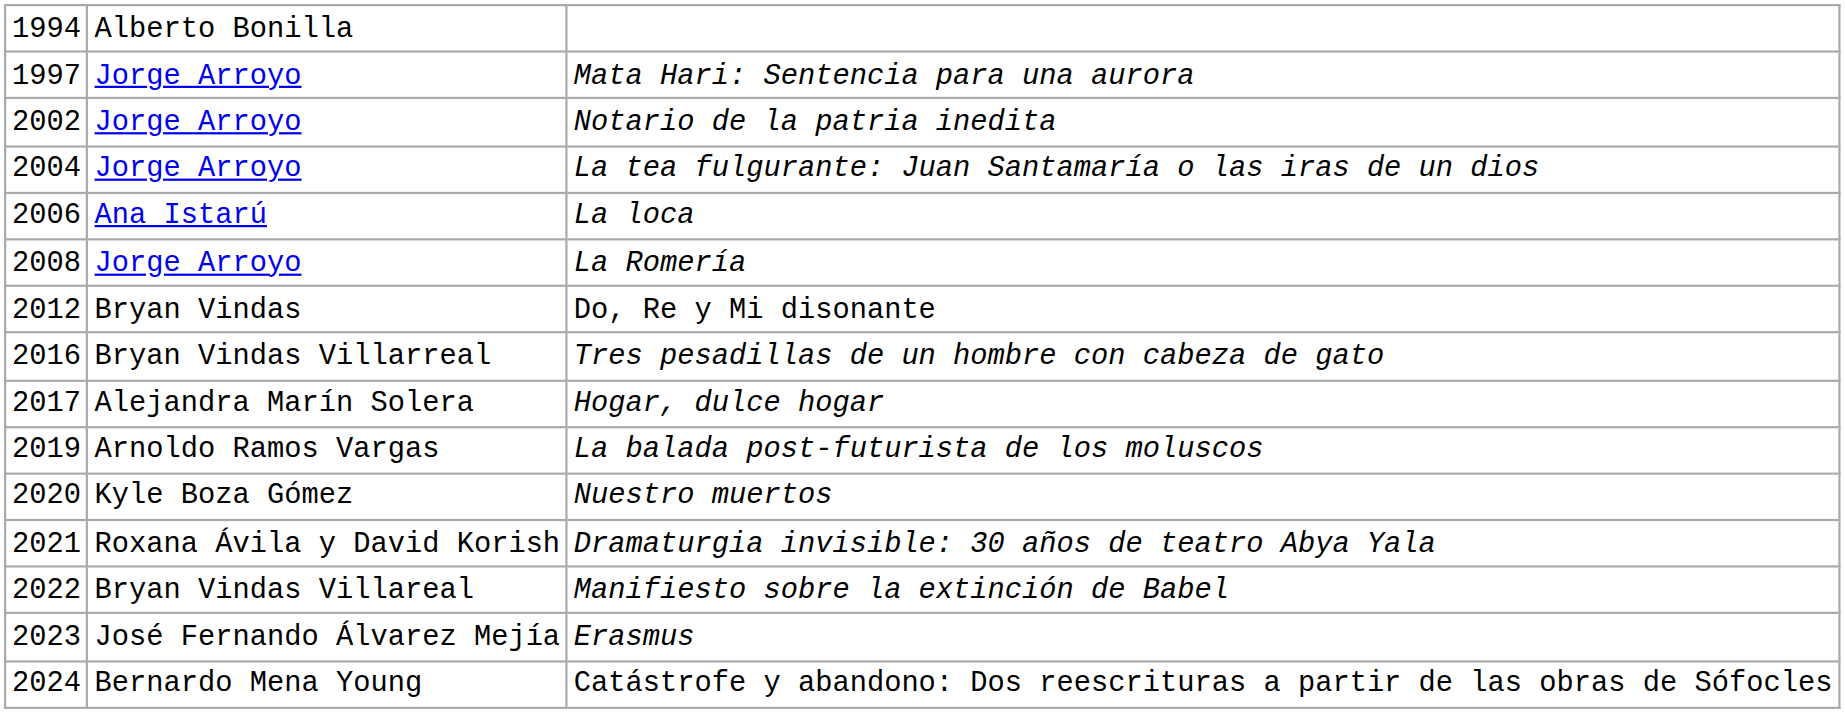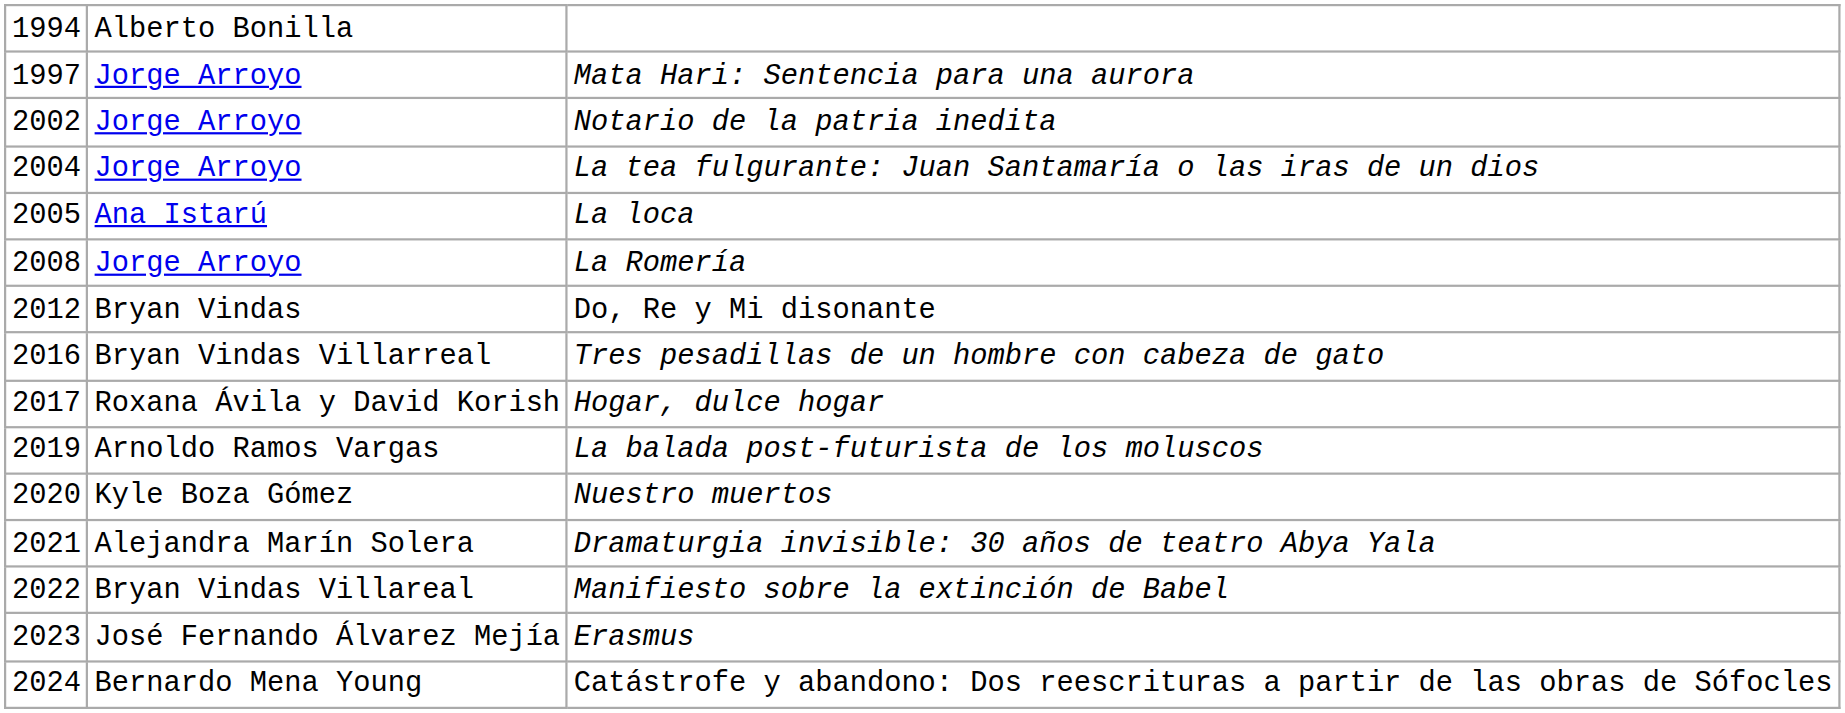La loca | column 1: 2006 -> 2005
Hogar, dulce hogar | column 2: Alejandra Marín Solera -> Roxana Ávila y David Korish
Dramaturgia invisible: 30 años de teatro Abya Yala | column 2: Roxana Ávila y David Korish -> Alejandra Marín Solera
